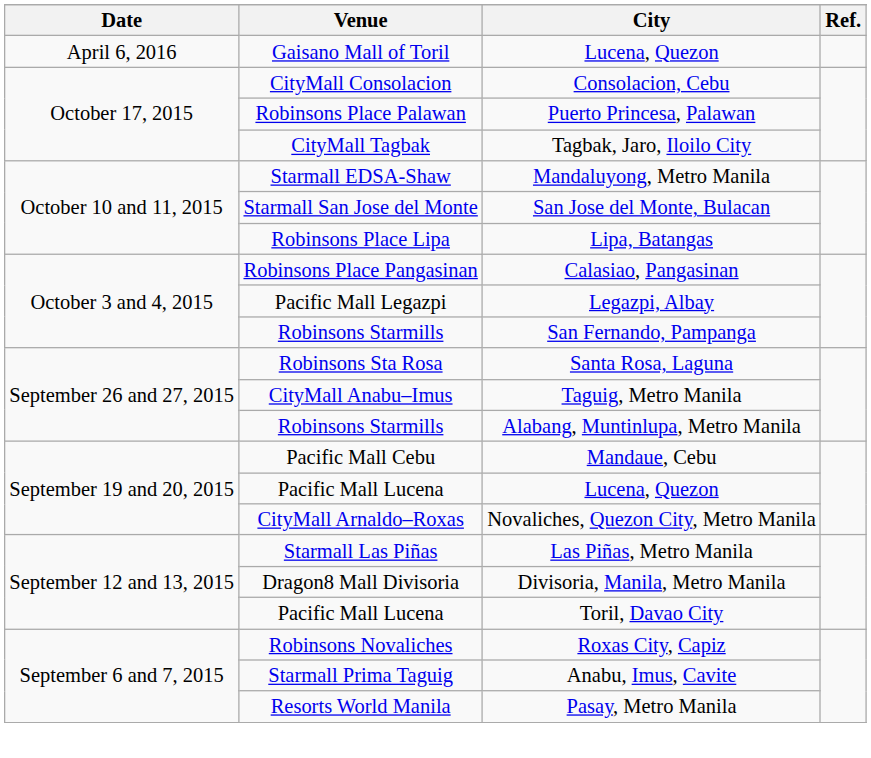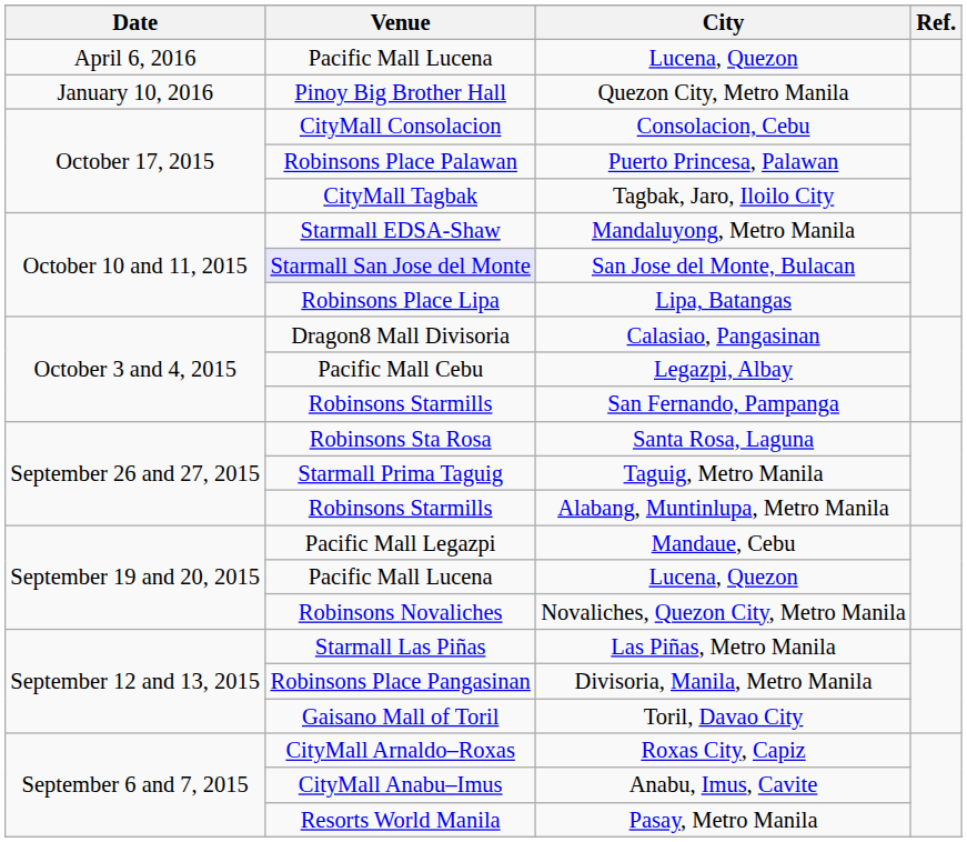April 6, 2016 / Lucena, Quezon | Venue: Gaisano Mall of Toril -> Pacific Mall Lucena
+ row: January 10, 2016 | Pinoy Big Brother Hall | Quezon City, Metro Manila
San Jose del Monte, Bulacan | Venue: no background -> lavender background
Calasiao, Pangasinan | Venue: Robinsons Place Pangasinan -> Dragon8 Mall Divisoria
Legazpi, Albay | Venue: Pacific Mall Legazpi -> Pacific Mall Cebu
Taguig, Metro Manila | Venue: CityMall Anabu–Imus -> Starmall Prima Taguig
Mandaue, Cebu | Venue: Pacific Mall Cebu -> Pacific Mall Legazpi
Novaliches, Quezon City, Metro Manila | Venue: CityMall Arnaldo–Roxas -> Robinsons Novaliches
Divisoria, Manila, Metro Manila | Venue: Dragon8 Mall Divisoria -> Robinsons Place Pangasinan
Toril, Davao City | Venue: Pacific Mall Lucena -> Gaisano Mall of Toril
Roxas City, Capiz | Venue: Robinsons Novaliches -> CityMall Arnaldo–Roxas
Anabu, Imus, Cavite | Venue: Starmall Prima Taguig -> CityMall Anabu–Imus
